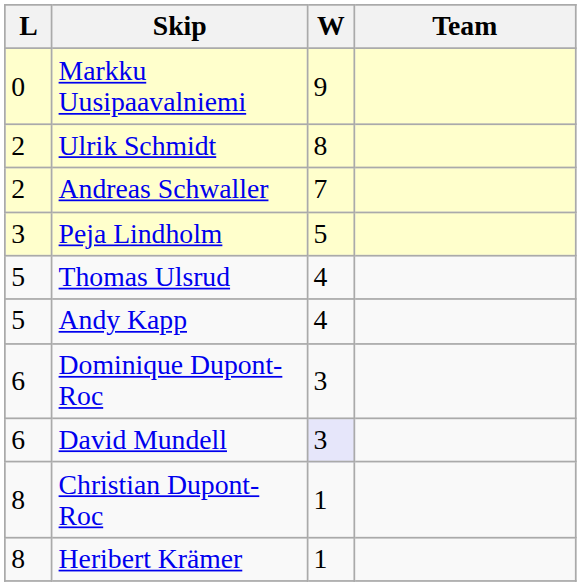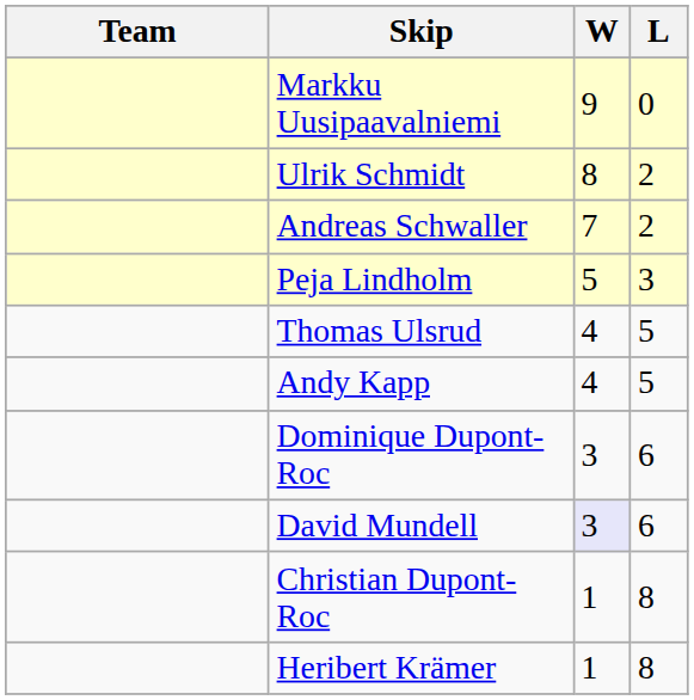columns swapped: Team <-> L
